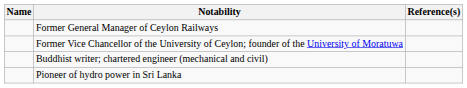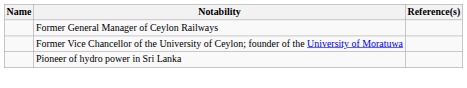- row: Buddhist writer; chartered engineer (mechanical and civil)
